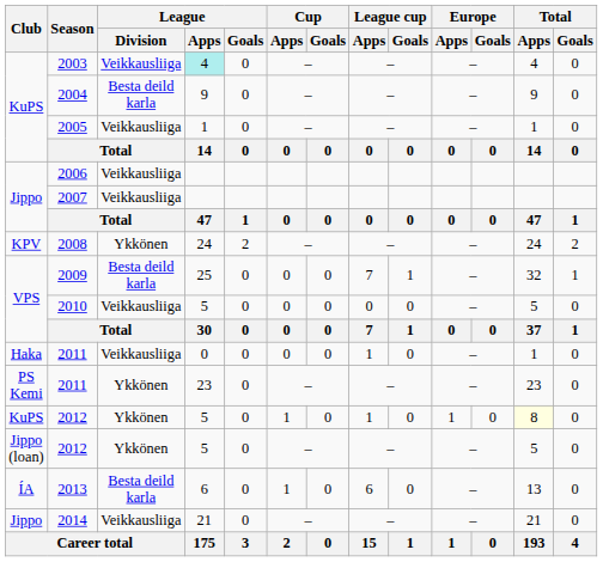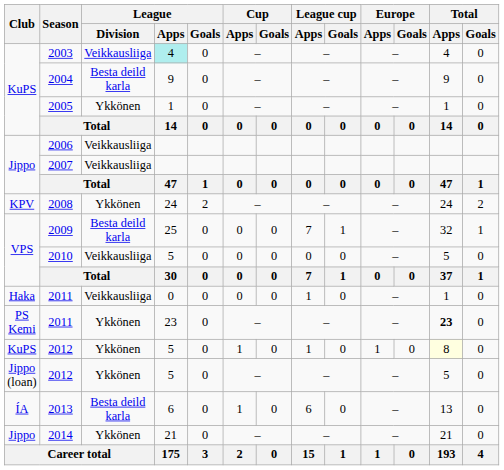2005 | League / Division: Veikkausliiga -> Ykkönen
PS Kemi / 2011 | Total / Apps: normal -> bold
2014 | League / Division: Veikkausliiga -> Ykkönen
